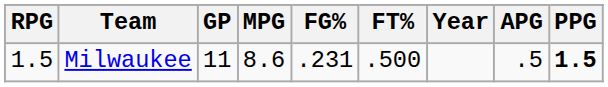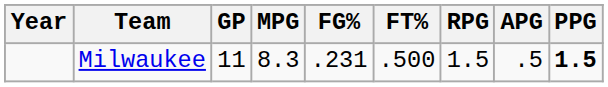columns swapped: Year <-> RPG
Milwaukee | MPG: 8.6 -> 8.3
